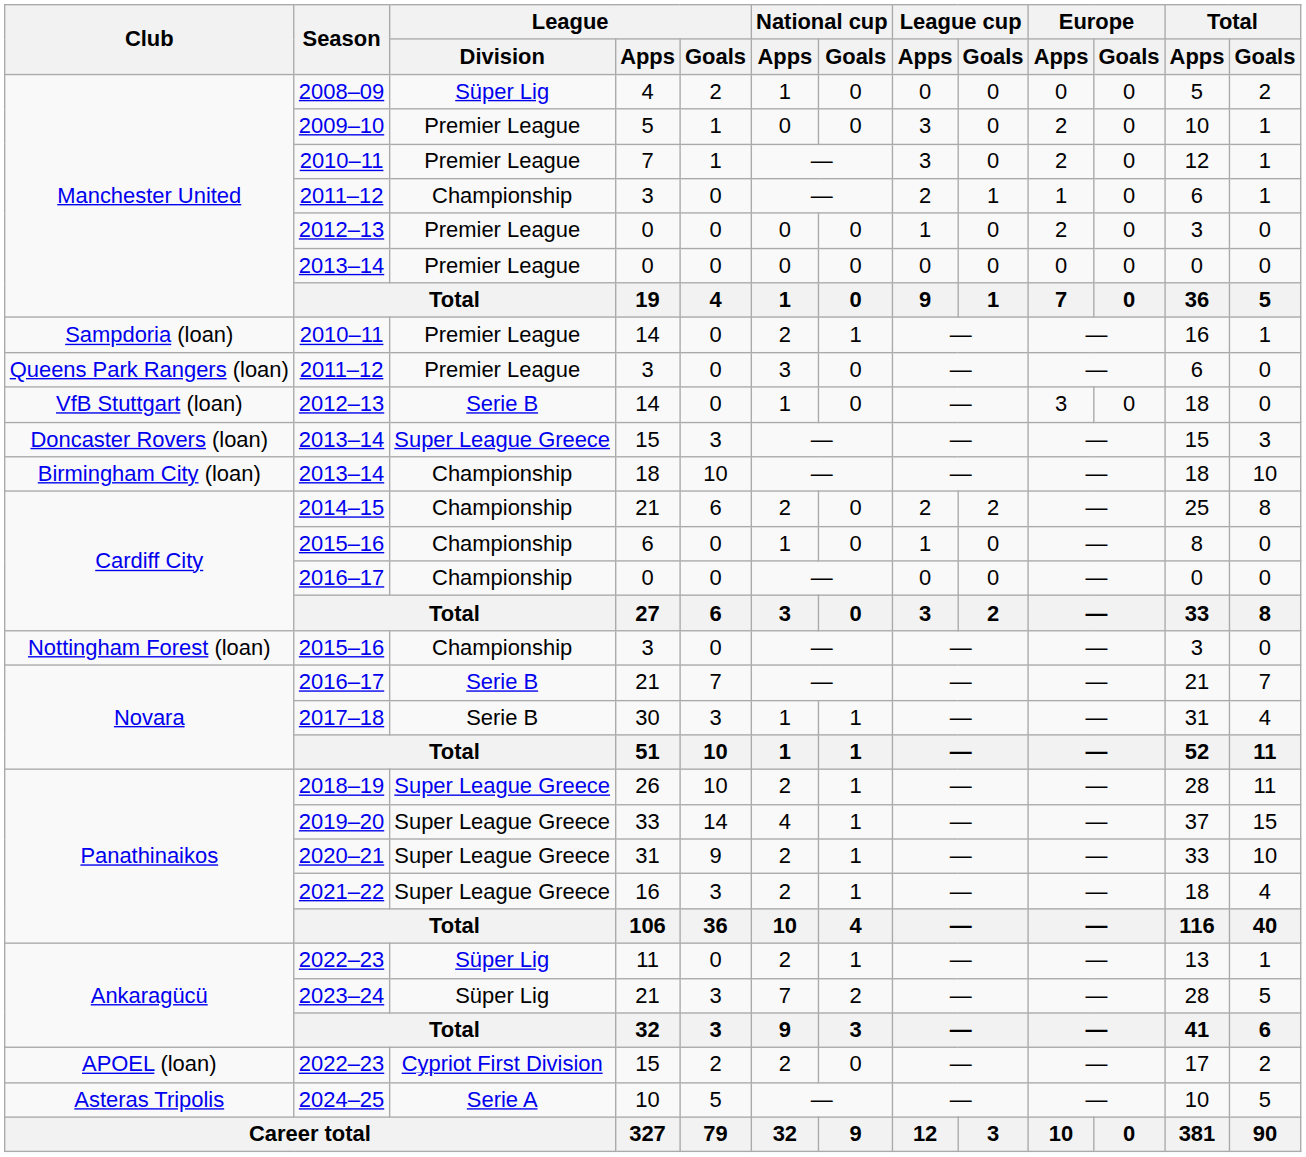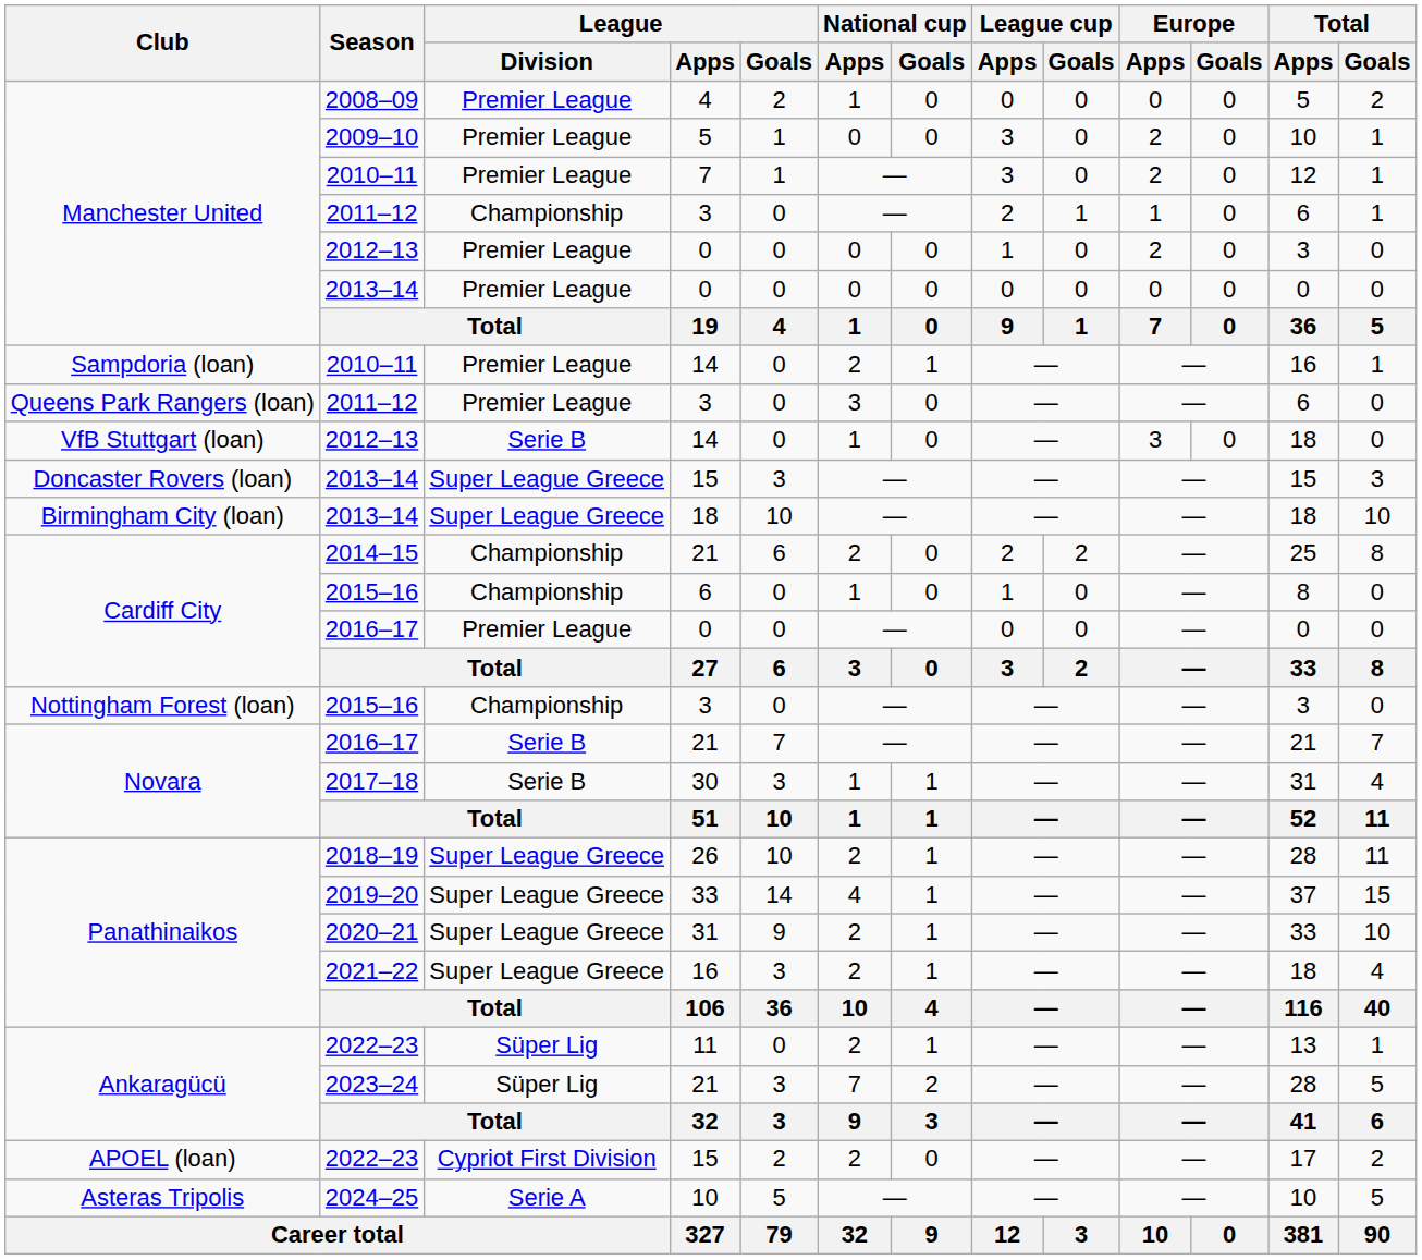2008–09 | League / Division: Süper Lig -> Premier League
Birmingham City (loan) / 2013–14 | League / Division: Championship -> Super League Greece
Cardiff City / 2016–17 | League / Division: Championship -> Premier League
